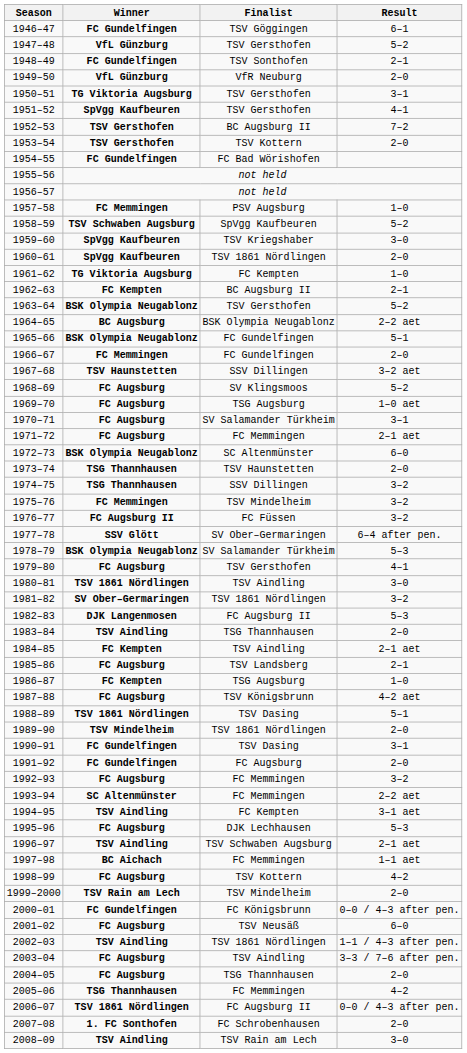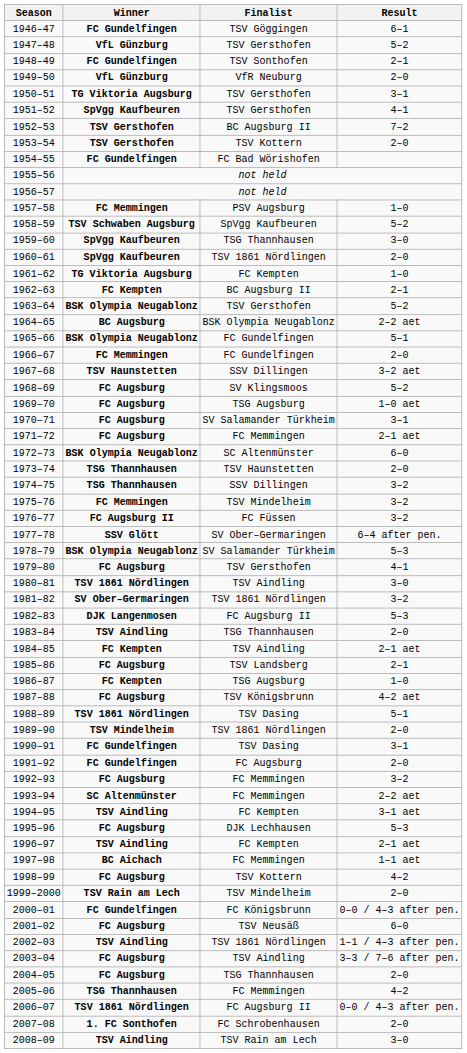1959–60 | Finalist: TSV Kriegshaber -> TSG Thannhausen
1996–97 | Finalist: TSV Schwaben Augsburg -> FC Kempten
